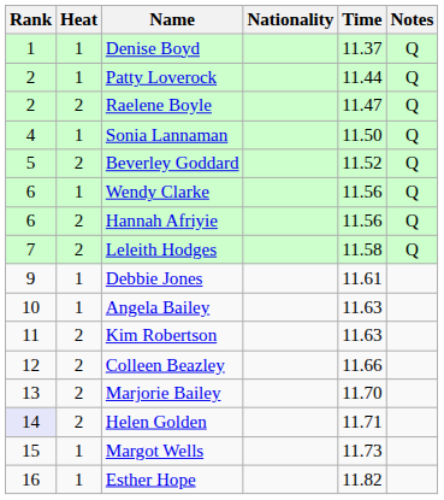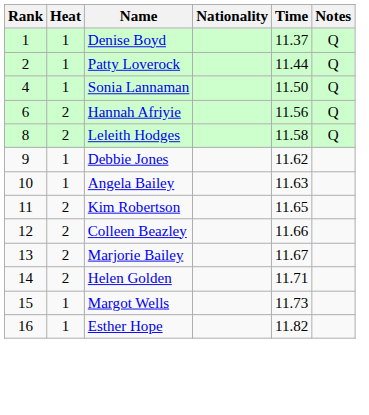- row: 2 | 2 | Raelene Boyle | 11.47 | Q
- row: 5 | 2 | Beverley Goddard | 11.52 | Q
- row: 6 | 1 | Wendy Clarke | 11.56 | Q
Leleith Hodges | Rank: 7 -> 8
Debbie Jones | Time: 11.61 -> 11.62
Kim Robertson | Time: 11.63 -> 11.65
Marjorie Bailey | Time: 11.70 -> 11.67
Helen Golden | Rank: lavender background -> no background
